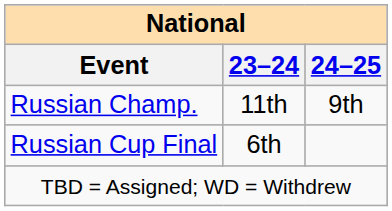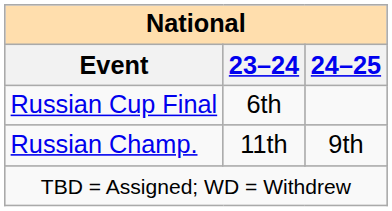rows swapped: Russian Champ. <-> Russian Cup Final
